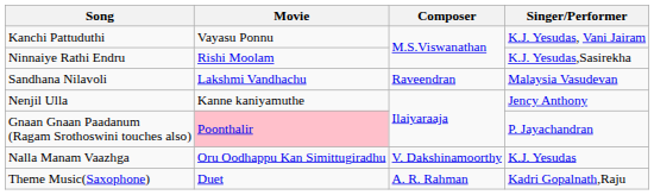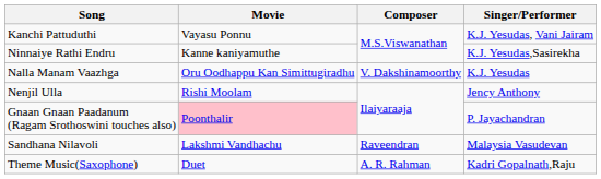Ninnaiye Rathi Endru | Movie: Rishi Moolam -> Kanne kaniyamuthe
rows swapped: Nalla Manam Vaazhga <-> Sandhana Nilavoli
Nenjil Ulla | Movie: Kanne kaniyamuthe -> Rishi Moolam
